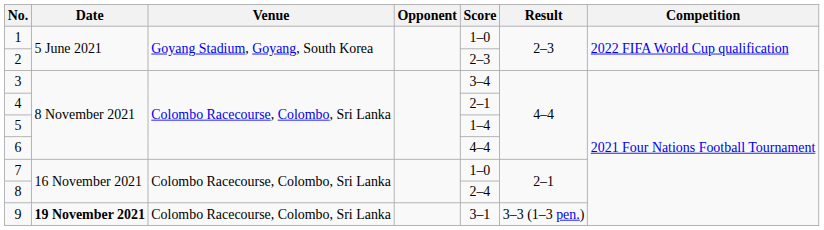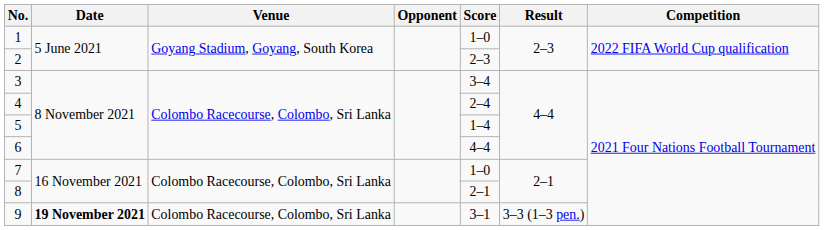4 | Score: 2–1 -> 2–4
8 | Score: 2–4 -> 2–1
